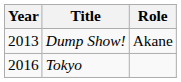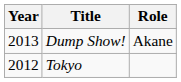Tokyo | Year: 2016 -> 2012
